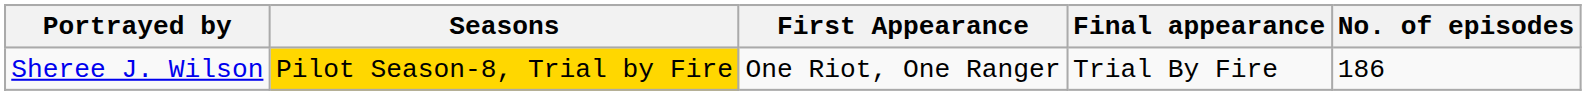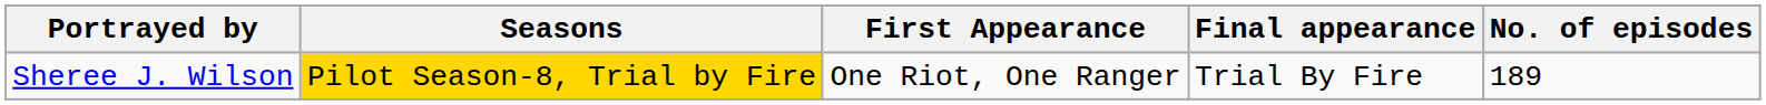Sheree J. Wilson | No. of episodes: 186 -> 189
